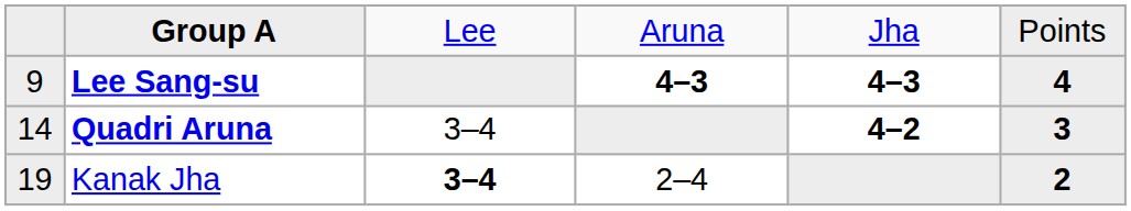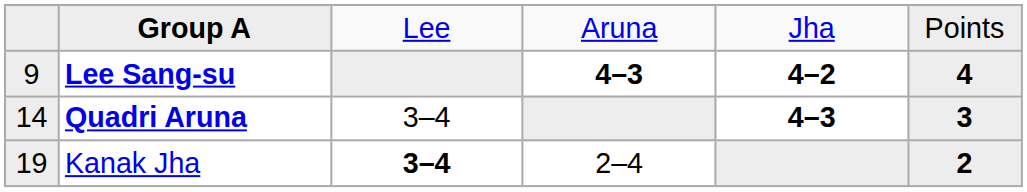Lee Sang-su | column 5: 4–3 -> 4–2
Quadri Aruna | column 5: 4–2 -> 4–3
